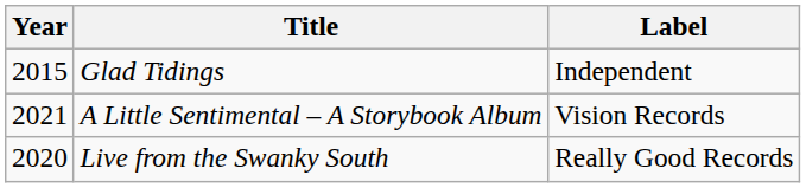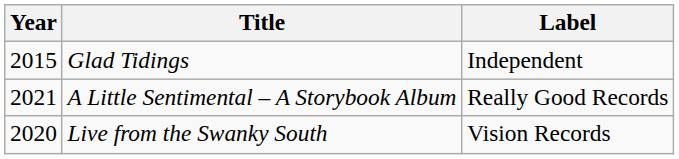A Little Sentimental – A Storybook Album | Label: Vision Records -> Really Good Records
Live from the Swanky South | Label: Really Good Records -> Vision Records
